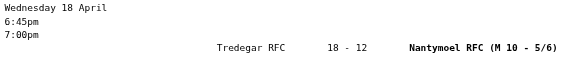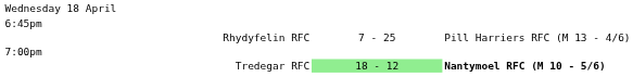+ row: Rhydyfelin RFC | 7 - 25 | Pill Harriers RFC (M 13 - 4/6)
Tredegar RFC | column 2: no background -> lightgreen background
